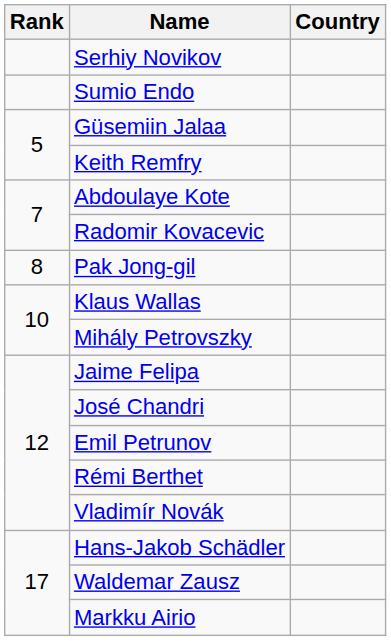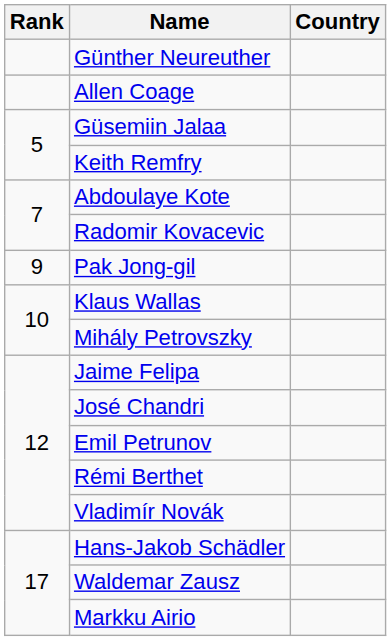- row: Serhiy Novikov
+ row: Günther Neureuther
- row: Sumio Endo
+ row: Allen Coage
Pak Jong-gil | Rank: 8 -> 9
